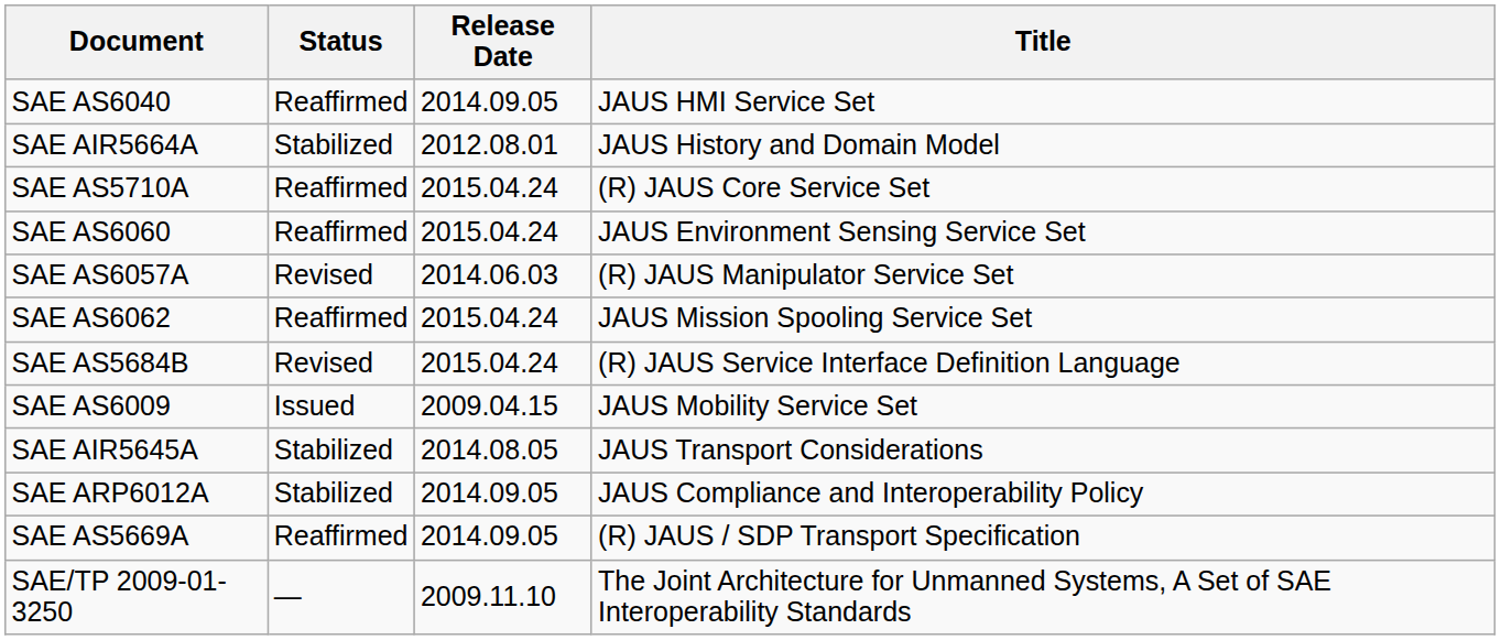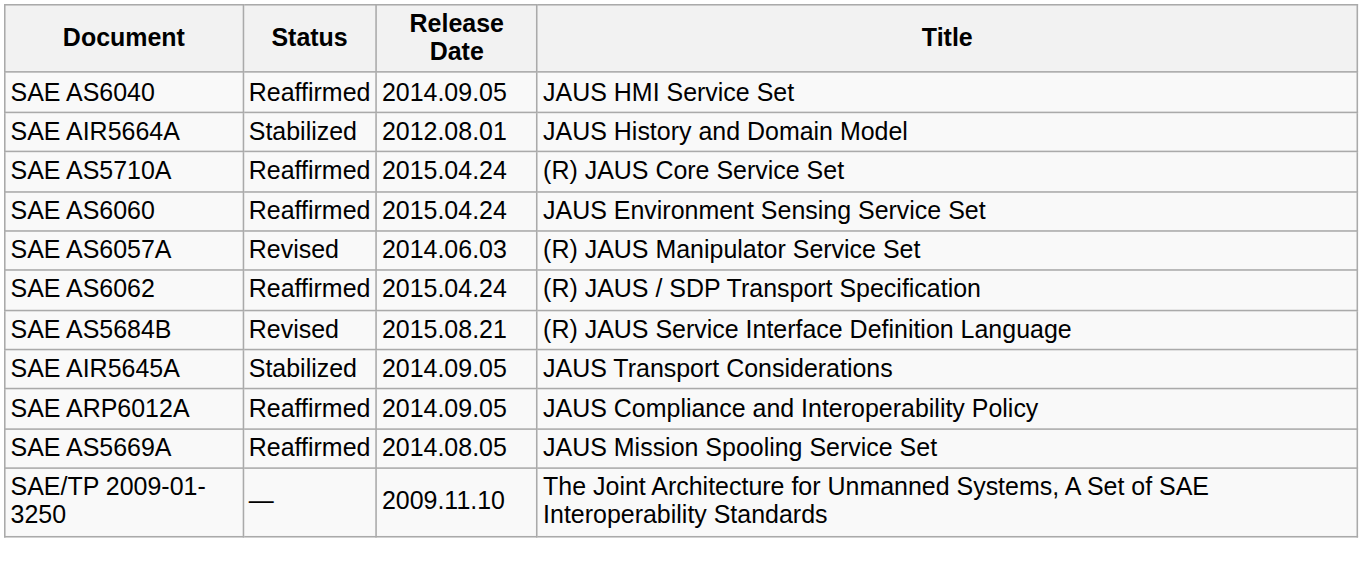SAE AS6062 | Title: JAUS Mission Spooling Service Set -> (R) JAUS / SDP Transport Specification
SAE AS5684B | Release Date: 2015.04.24 -> 2015.08.21
- row: SAE AS6009 | Issued | 2009.04.15 | JAUS Mobility Service Set
SAE AIR5645A | Release Date: 2014.08.05 -> 2014.09.05
SAE ARP6012A | Status: Stabilized -> Reaffirmed
SAE AS5669A | Release Date: 2014.09.05 -> 2014.08.05
SAE AS5669A | Title: (R) JAUS / SDP Transport Specification -> JAUS Mission Spooling Service Set
